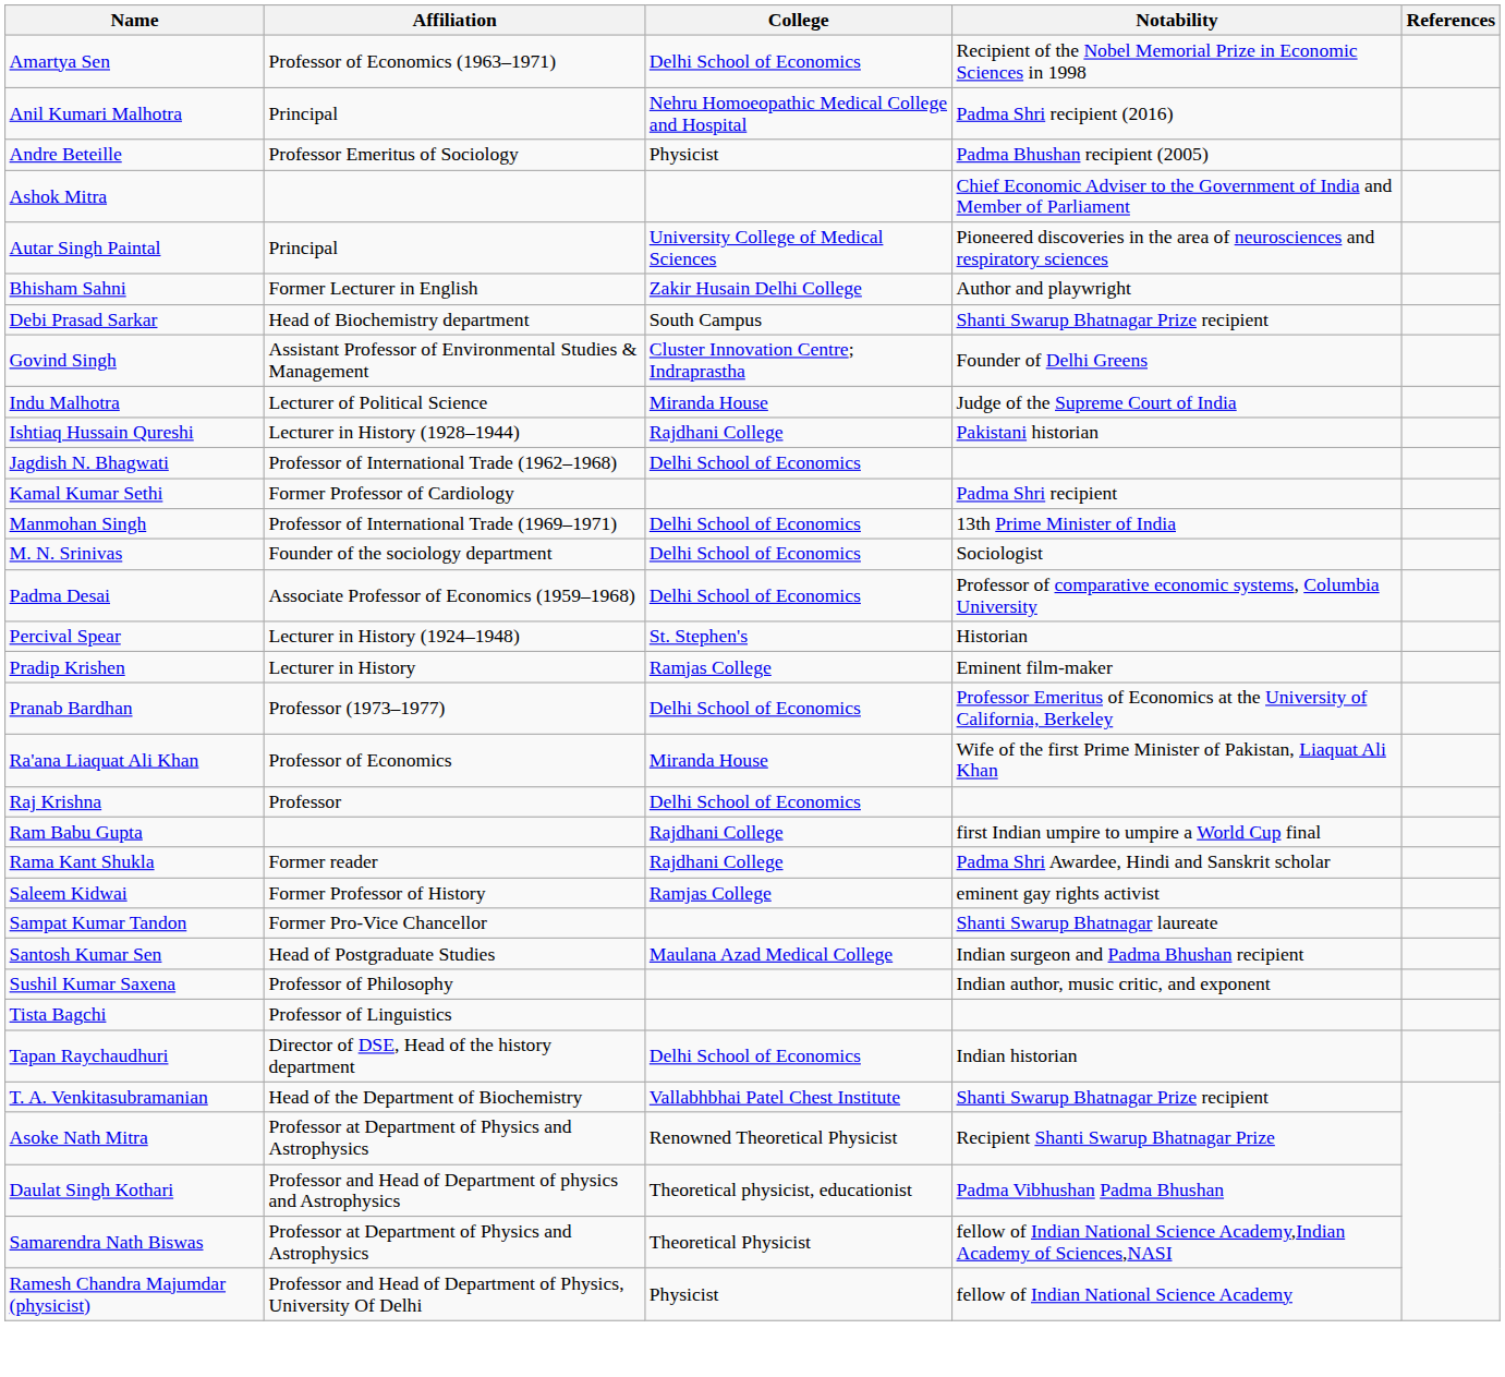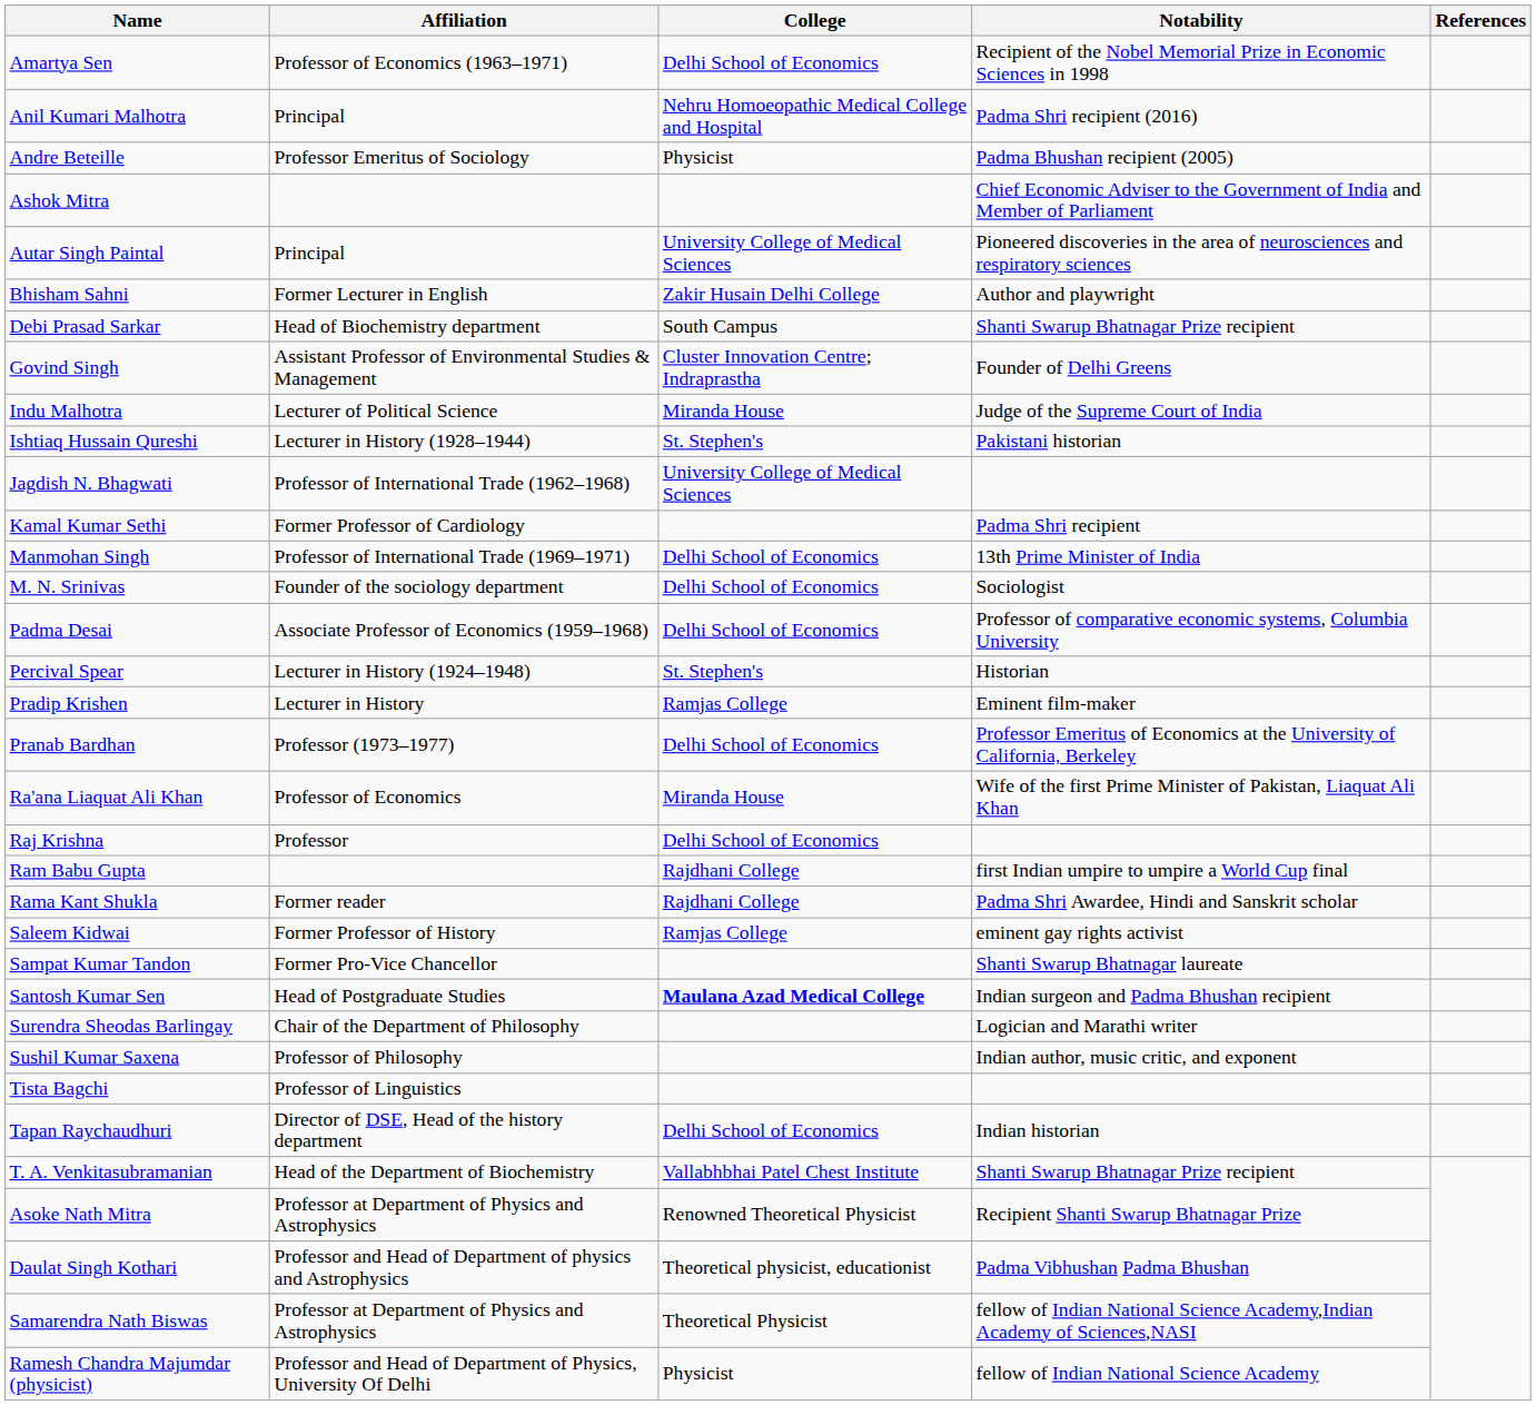Ishtiaq Hussain Qureshi | College: Rajdhani College -> St. Stephen's
Jagdish N. Bhagwati | College: Delhi School of Economics -> University College of Medical Sciences
Santosh Kumar Sen | College: normal -> bold
+ row: Surendra Sheodas Barlingay | Chair of the Department of Philosophy | Logician and Marathi writer
